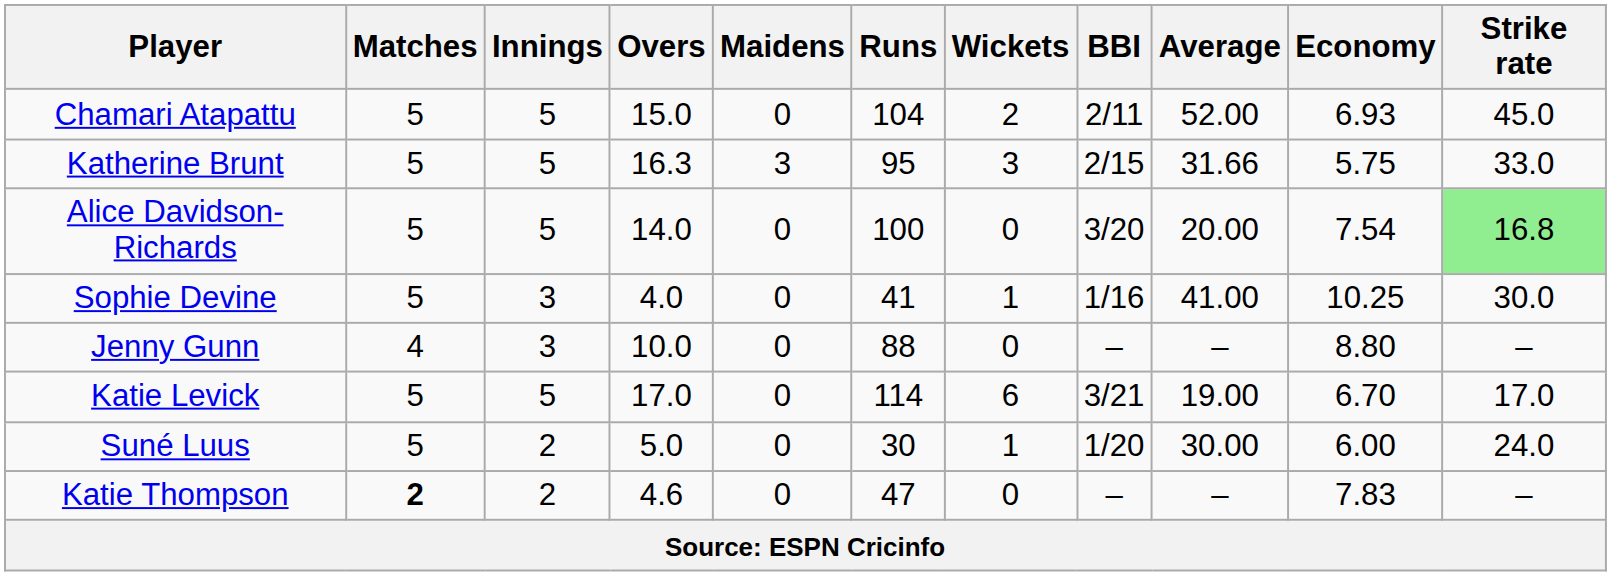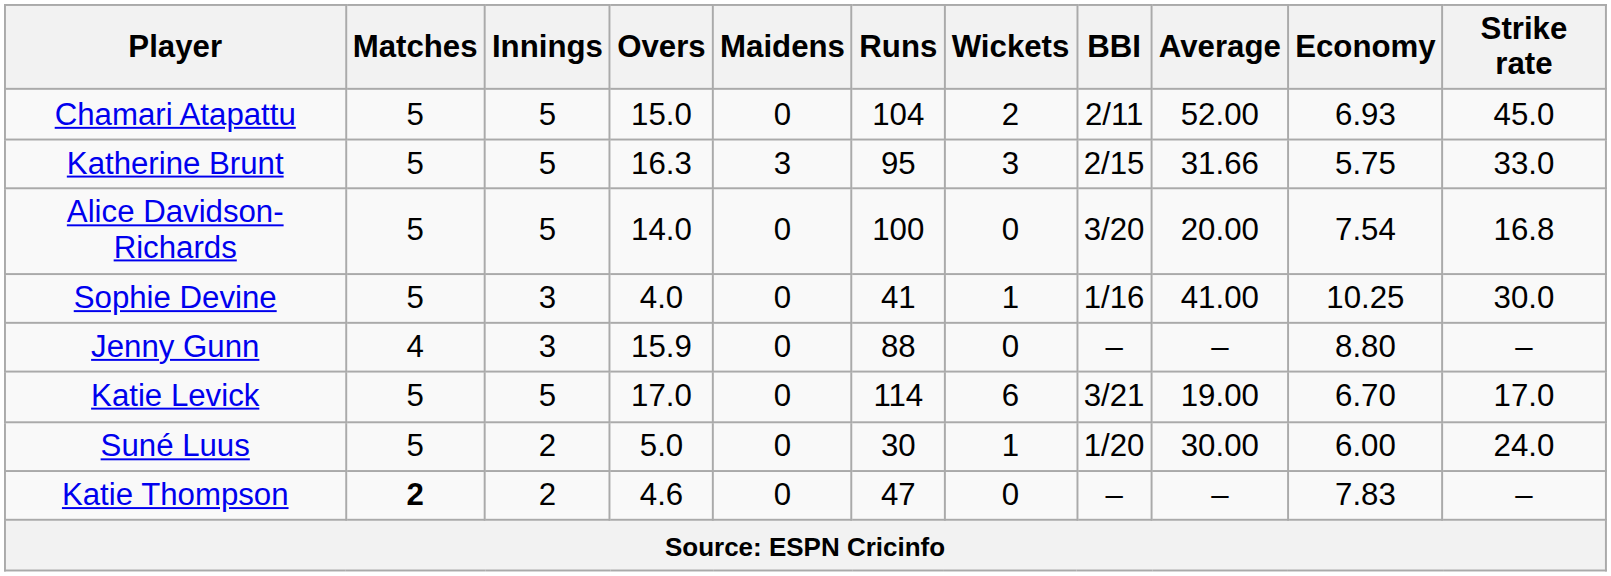Alice Davidson-Richards | Strike rate: lightgreen background -> no background
Jenny Gunn | Overs: 10.0 -> 15.9
